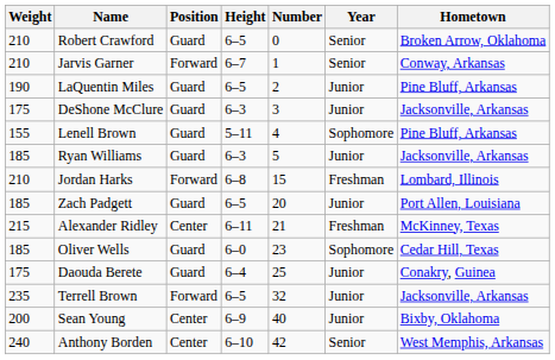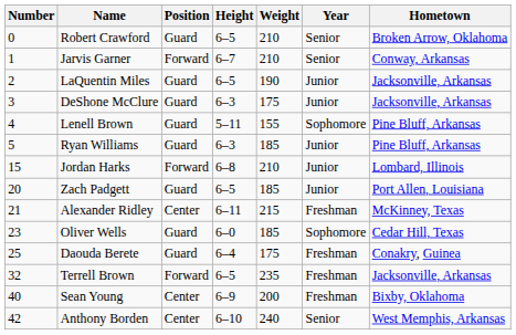columns swapped: Number <-> Weight
LaQuentin Miles | Hometown: Pine Bluff, Arkansas -> Jacksonville, Arkansas
Ryan Williams | Hometown: Jacksonville, Arkansas -> Pine Bluff, Arkansas
Jordan Harks | Year: Freshman -> Junior
Daouda Berete | Year: Junior -> Freshman
Terrell Brown | Year: Junior -> Freshman
Sean Young | Year: Junior -> Freshman
